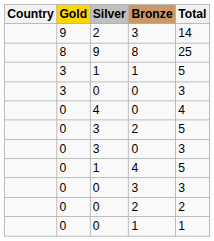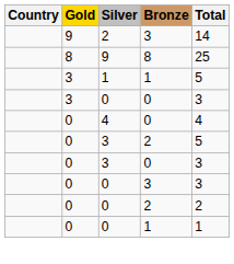- row: 0 | 1 | 4 | 5
